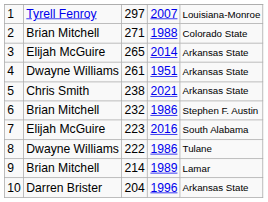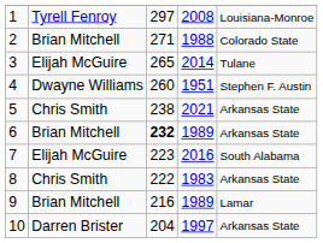1 | column 4: 2007 -> 2008
3 | column 5: Arkansas State -> Tulane
4 | column 3: 261 -> 260
4 | column 5: Arkansas State -> Stephen F. Austin
6 | column 3: normal -> bold
6 | column 4: 1986 -> 1989
6 | column 5: Stephen F. Austin -> Arkansas State
8 | column 2: Dwayne Williams -> Chris Smith
8 | column 4: 1986 -> 1983
8 | column 5: Tulane -> Arkansas State
9 | column 3: 214 -> 216
10 | column 4: 1996 -> 1997
